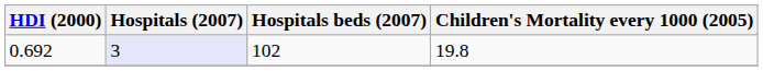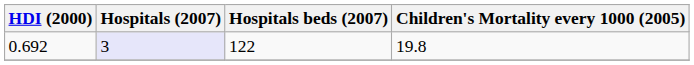0.692 | Hospitals beds (2007): 102 -> 122
